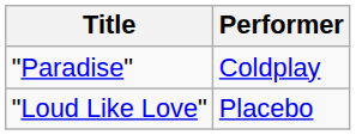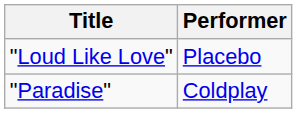rows swapped: "Paradise" <-> "Loud Like Love"
